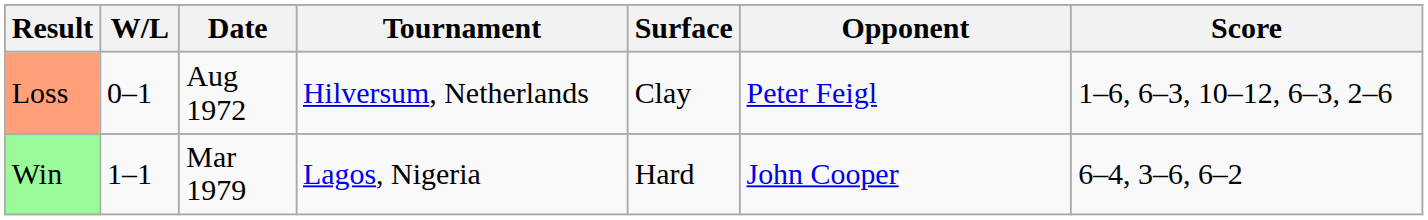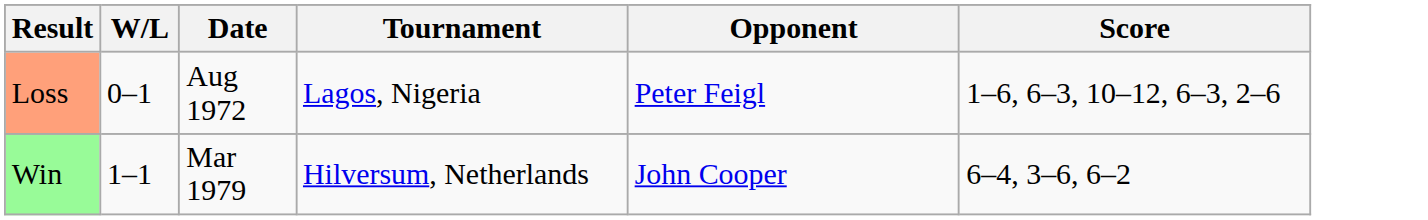- column: Surface | Clay | Hard
Loss | Tournament: Hilversum, Netherlands -> Lagos, Nigeria
Win | Tournament: Lagos, Nigeria -> Hilversum, Netherlands
